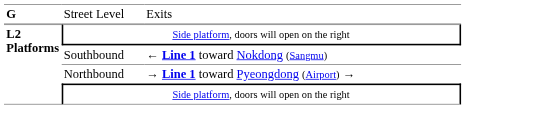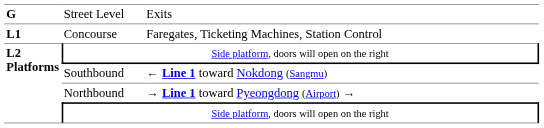+ row: L1 | Concourse | Faregates, Ticketing Machines, Station Control
